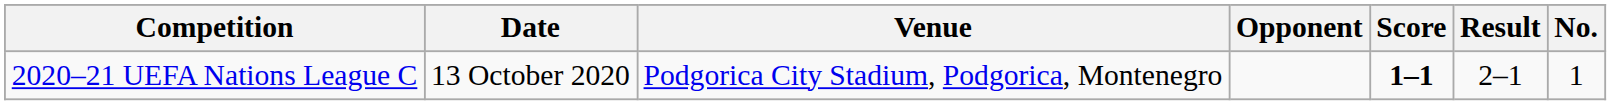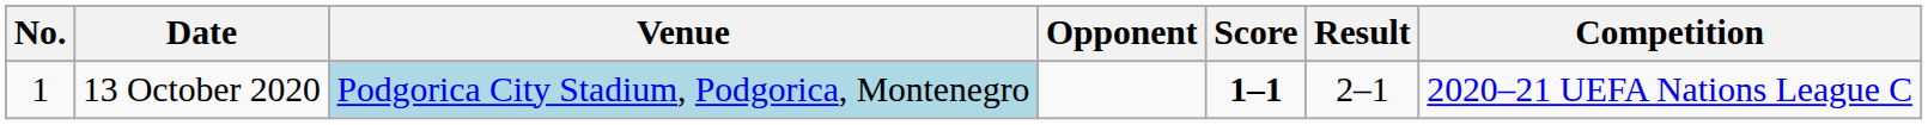columns swapped: No. <-> Competition
13 October 2020 | Venue: no background -> lightblue background
